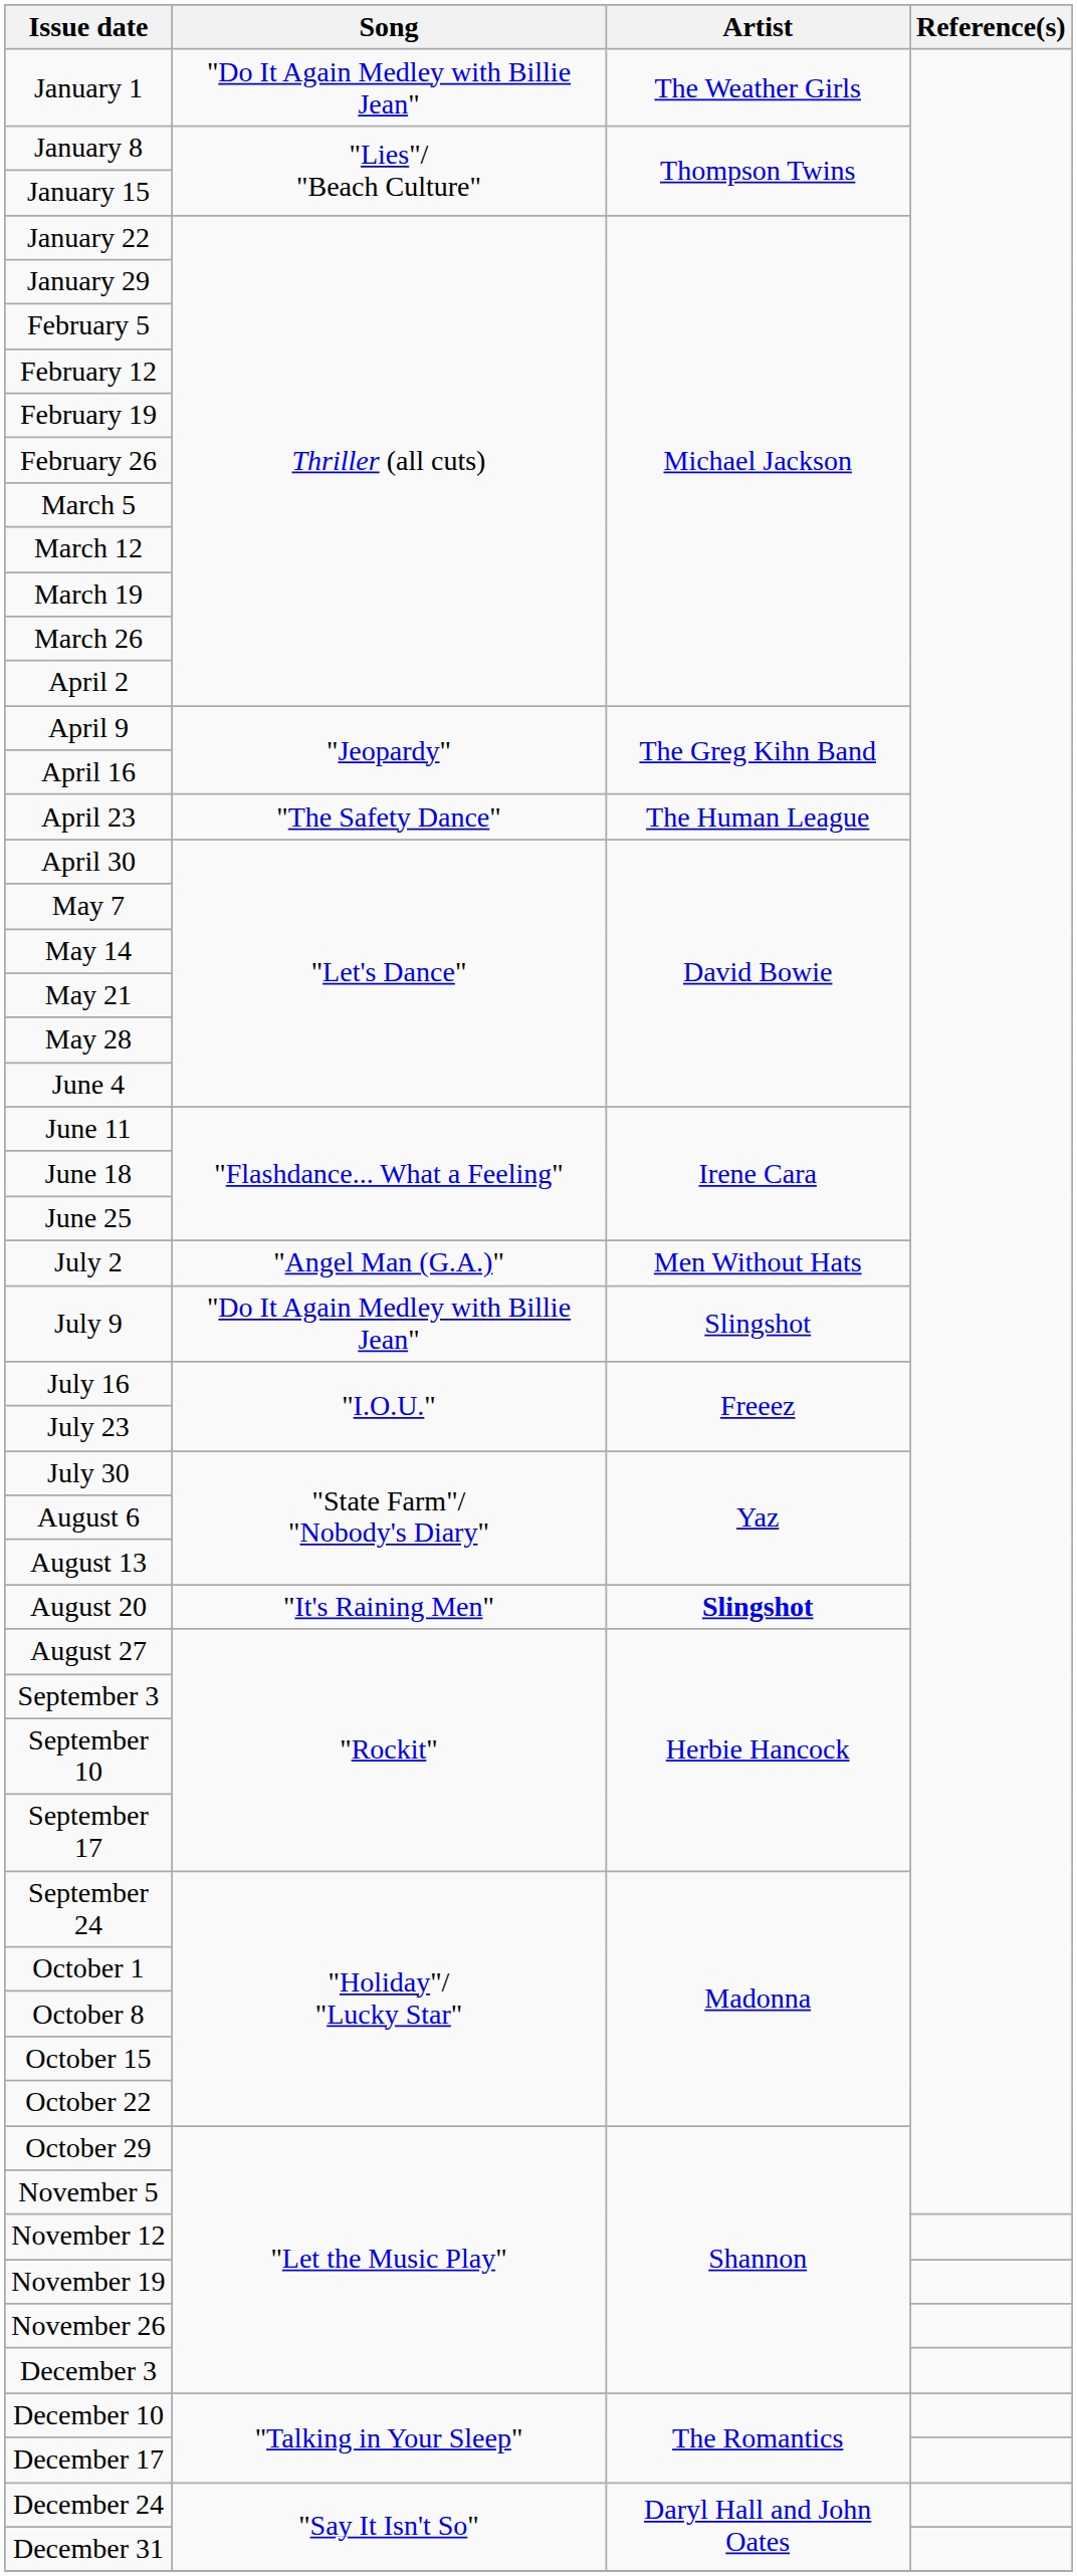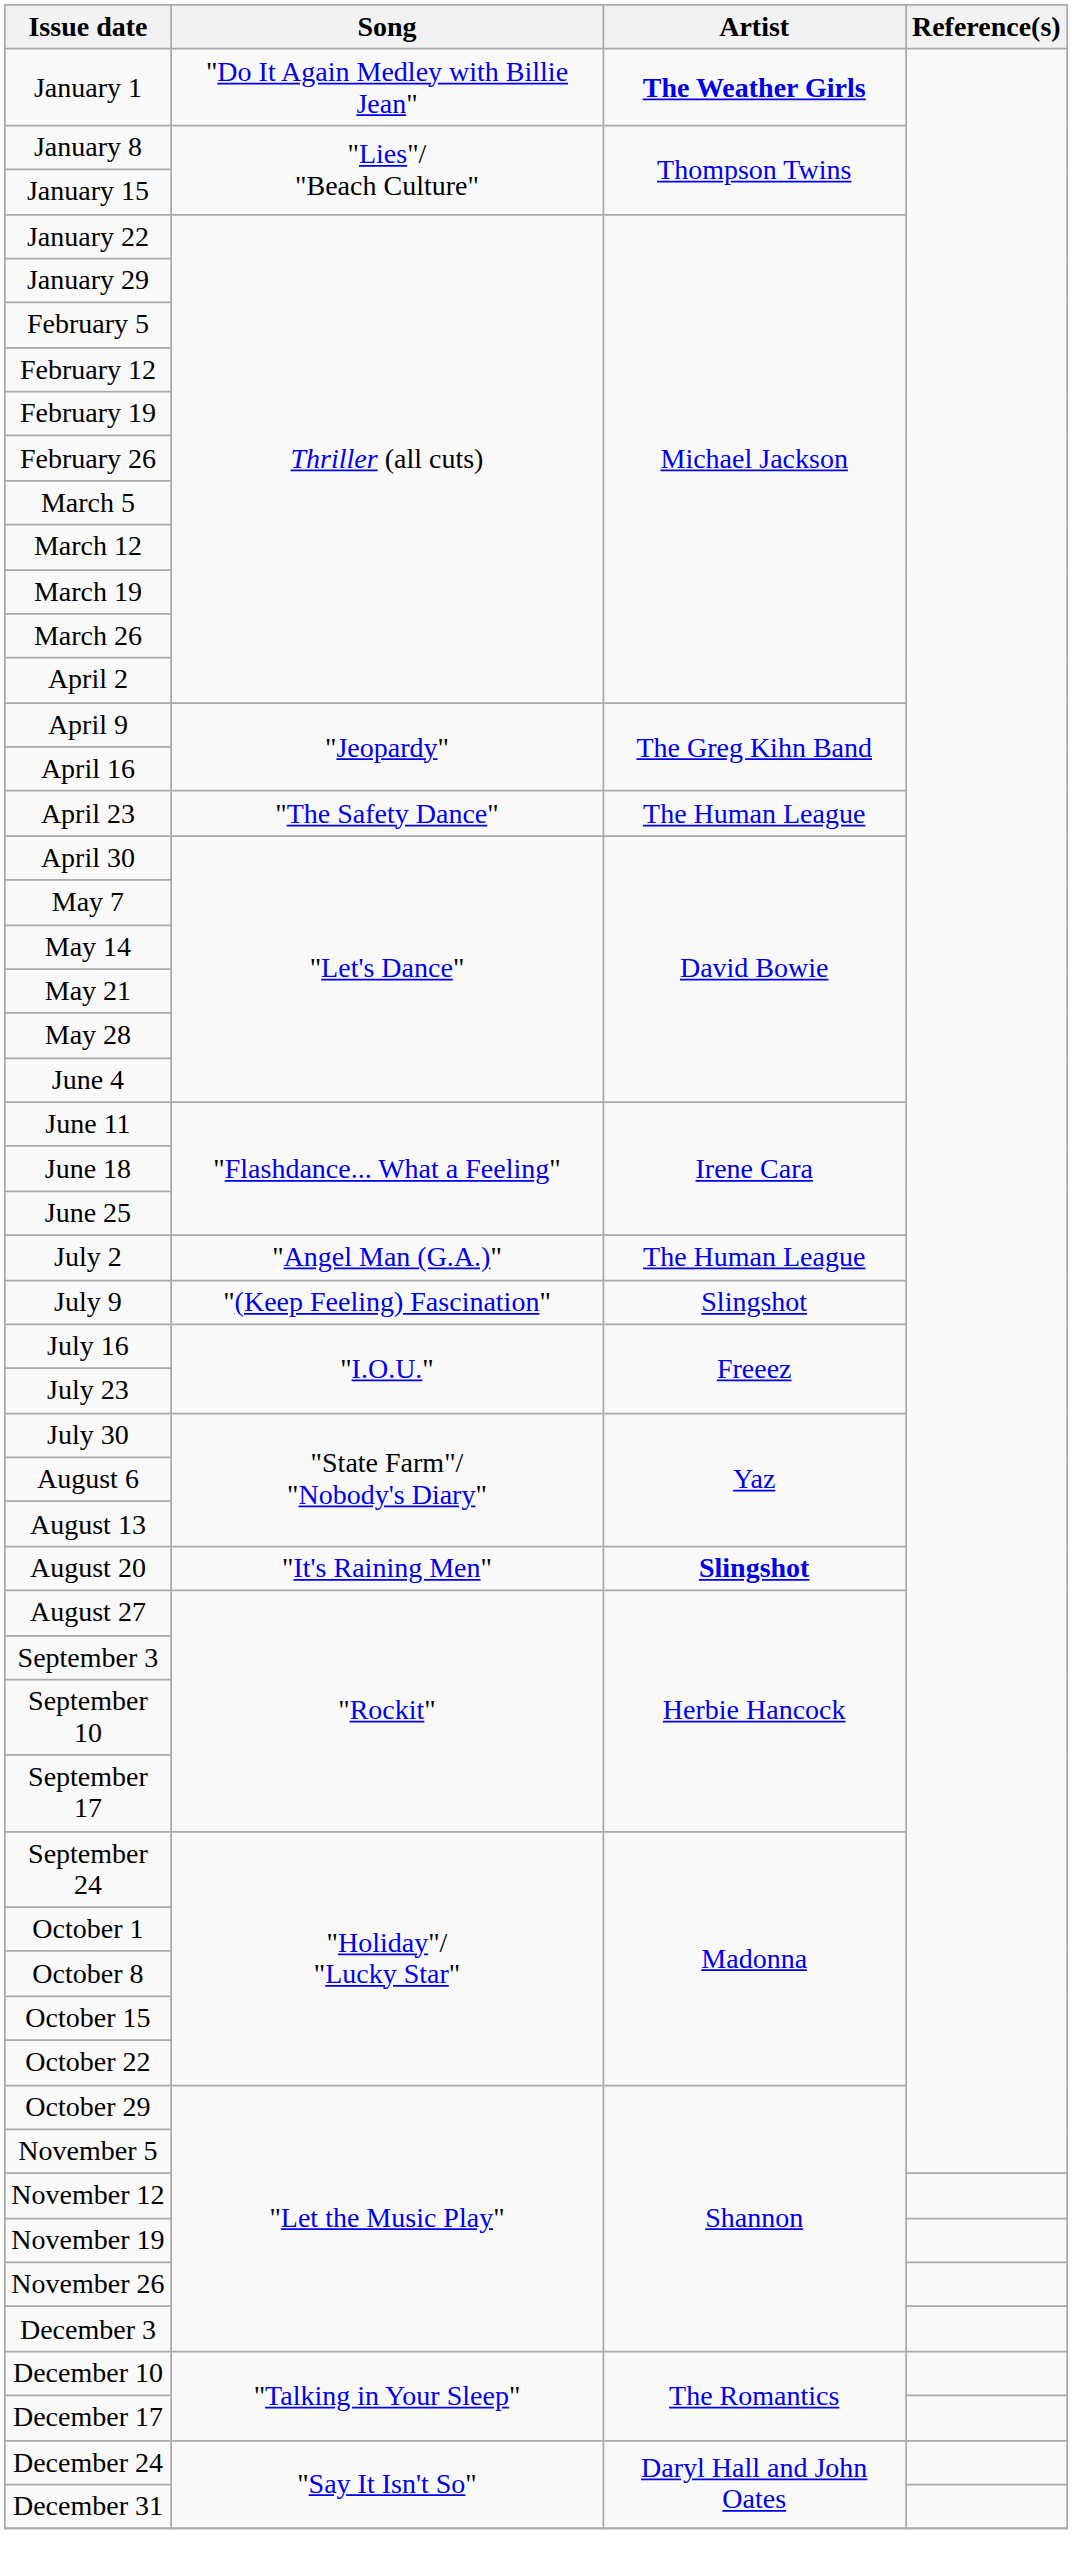January 1 | Artist: normal -> bold
July 2 | Artist: Men Without Hats -> The Human League
July 9 | Song: "Do It Again Medley with Billie Jean" -> "(Keep Feeling) Fascination"
